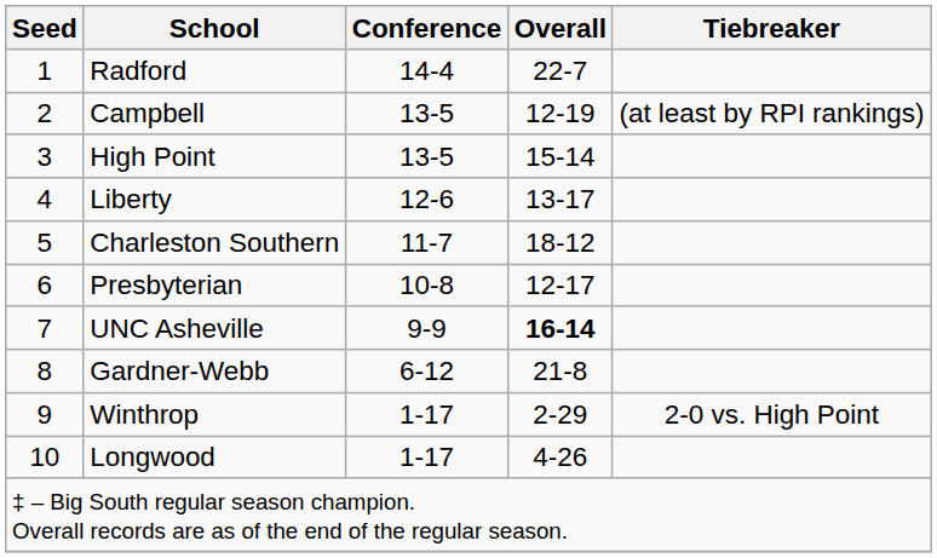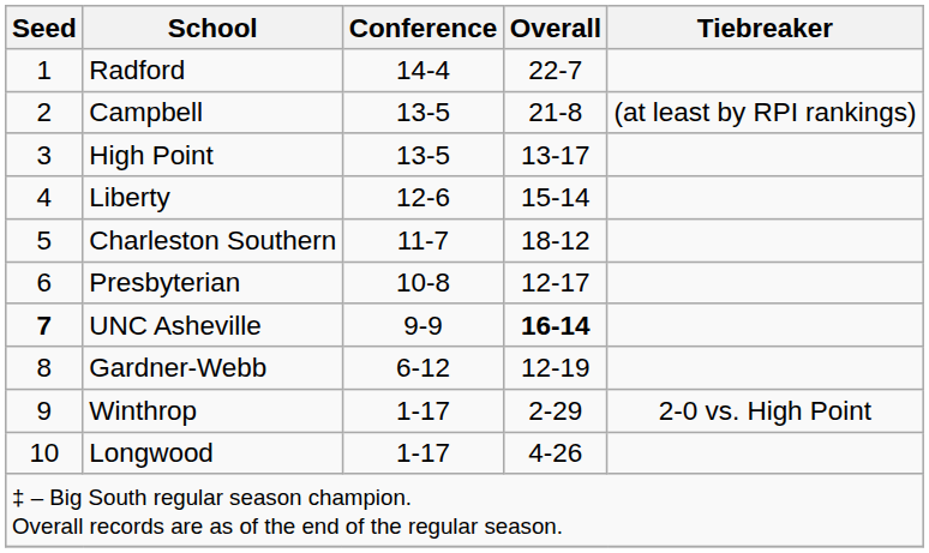Campbell | Overall: 12-19 -> 21-8
High Point | Overall: 15-14 -> 13-17
Liberty | Overall: 13-17 -> 15-14
UNC Asheville | Seed: normal -> bold
Gardner-Webb | Overall: 21-8 -> 12-19
